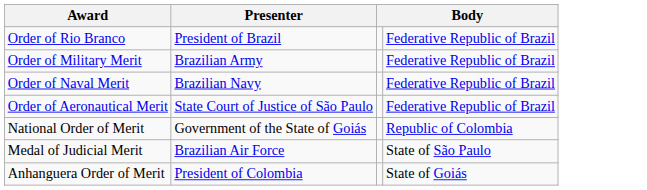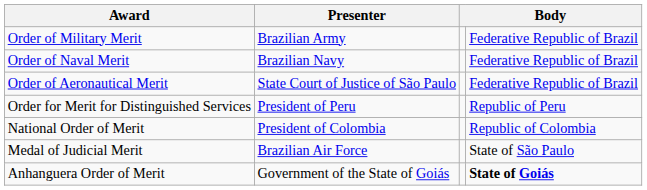- row: Order of Rio Branco | President of Brazil | Federative Republic of Brazil
+ row: Order for Merit for Distinguished Services | President of Peru | Republic of Peru
National Order of Merit | Presenter: Government of the State of Goiás -> President of Colombia
Anhanguera Order of Merit | Presenter: President of Colombia -> Government of the State of Goiás
Anhanguera Order of Merit | column 4: normal -> bold
